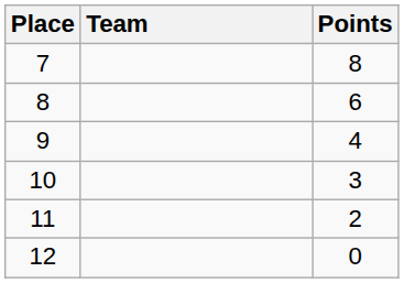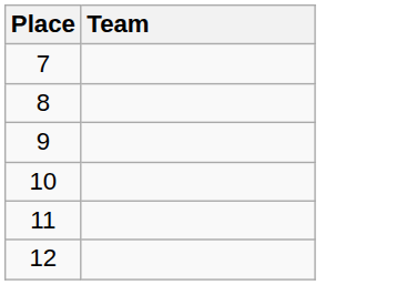- column: Points | 8 | 6 | 4 | 3 | 2 | 0
